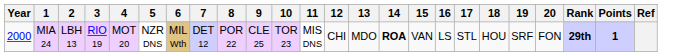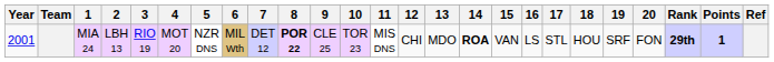+ column: Team
MIA 24 | Year: 2000 -> 2001
MIA 24 | 8: normal -> bold
